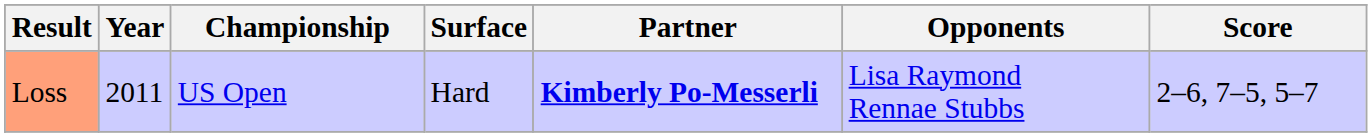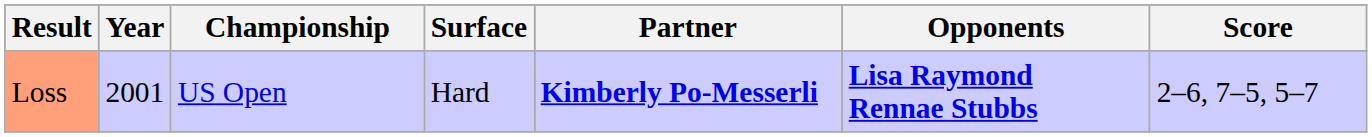Loss | Year: 2011 -> 2001
Loss | Opponents: normal -> bold
